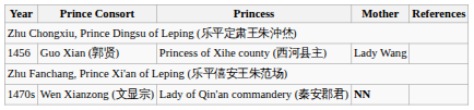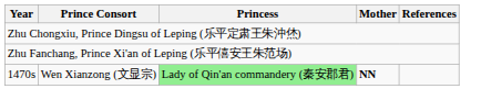- row: 1456 | Guo Xian (郭贤) | Princess of Xihe county (西河县主) | Lady Wang
1470s | Princess: no background -> lightgreen background
